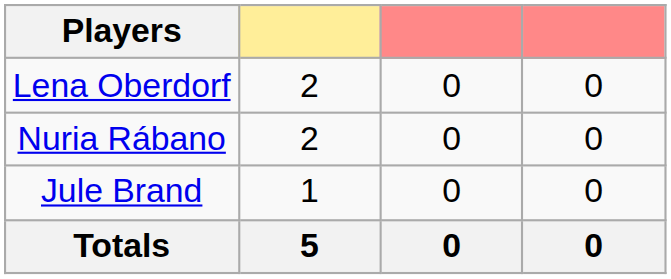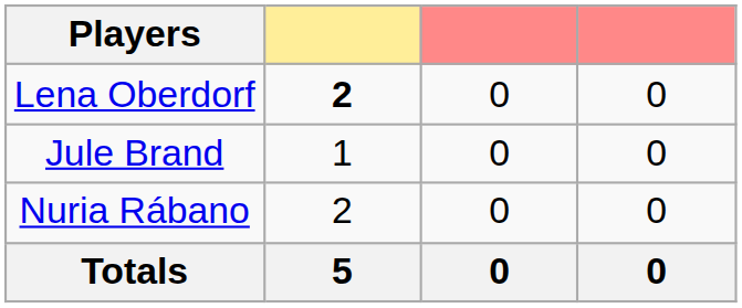Lena Oberdorf | column 2: normal -> bold
rows swapped: Nuria Rábano <-> Jule Brand
